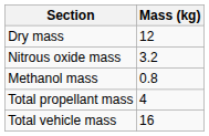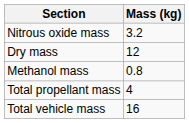rows swapped: Dry mass <-> Nitrous oxide mass
